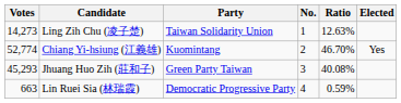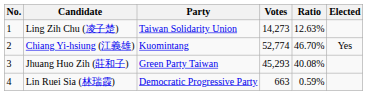columns swapped: No. <-> Votes
